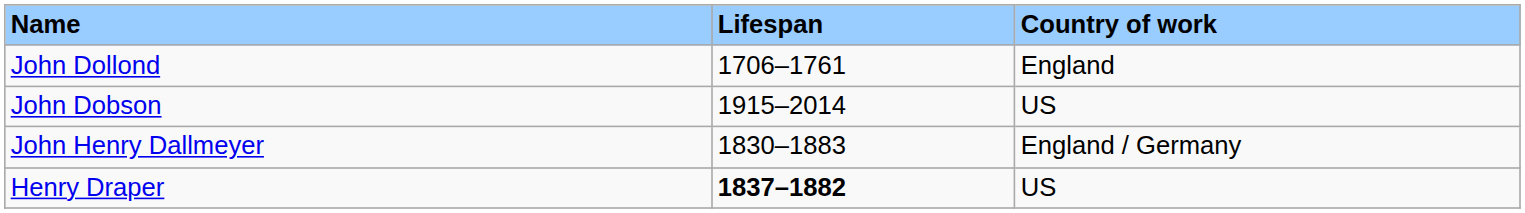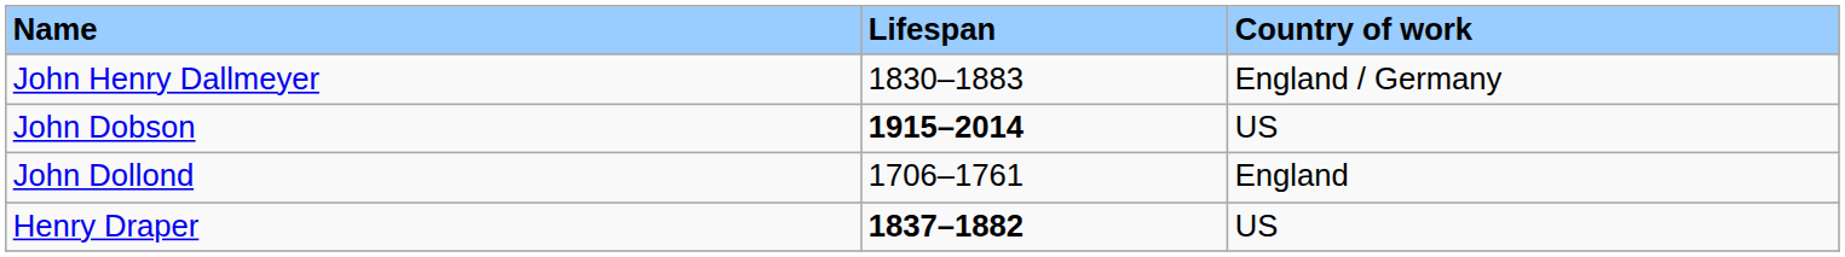rows swapped: John Henry Dallmeyer <-> John Dollond
John Dobson | Lifespan: normal -> bold
